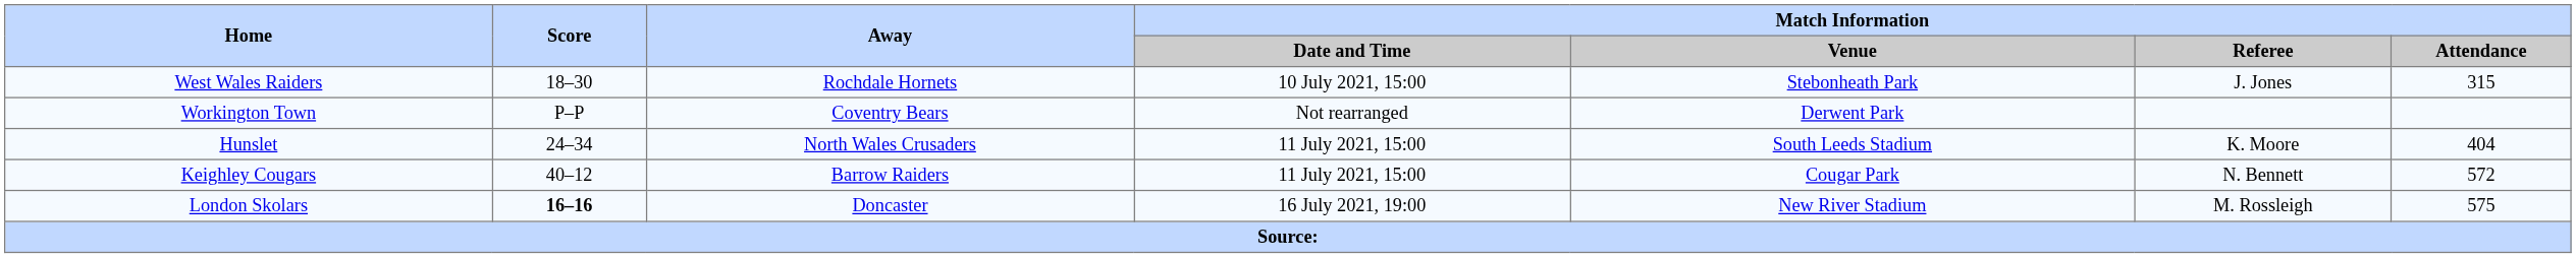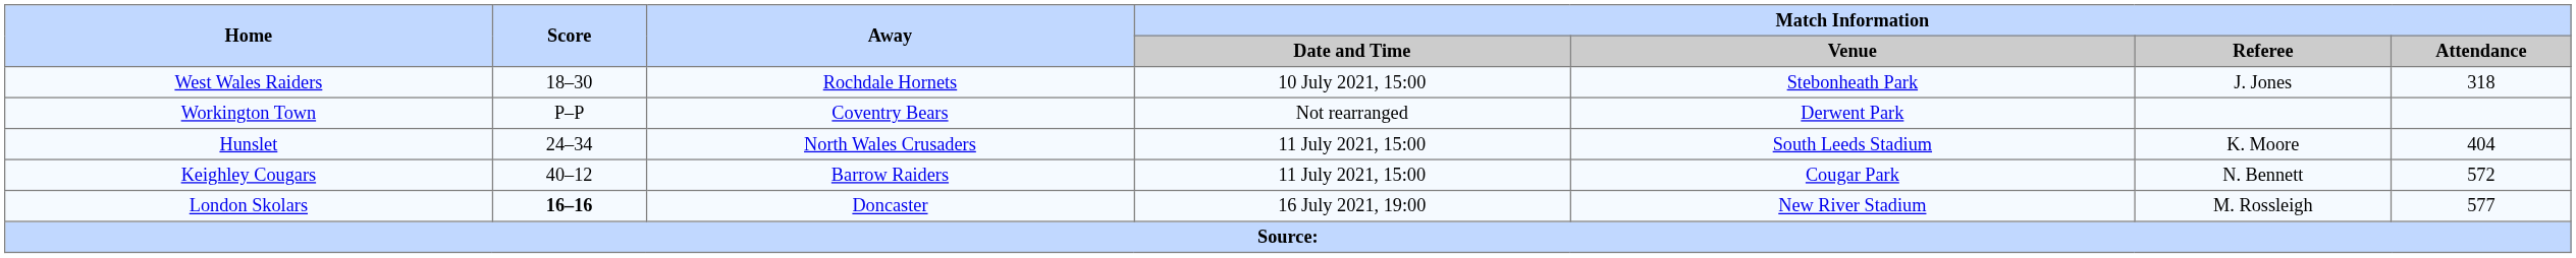West Wales Raiders | Match Information / Attendance: 315 -> 318
London Skolars | Match Information / Attendance: 575 -> 577
